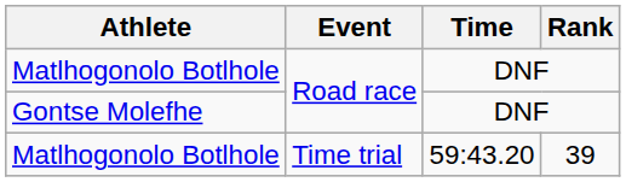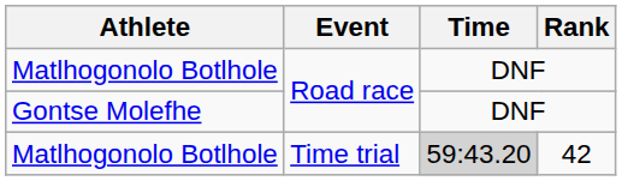Matlhogonolo Botlhole / Time trial | Time: no background -> lightgrey background
Matlhogonolo Botlhole / Time trial | Rank: 39 -> 42
